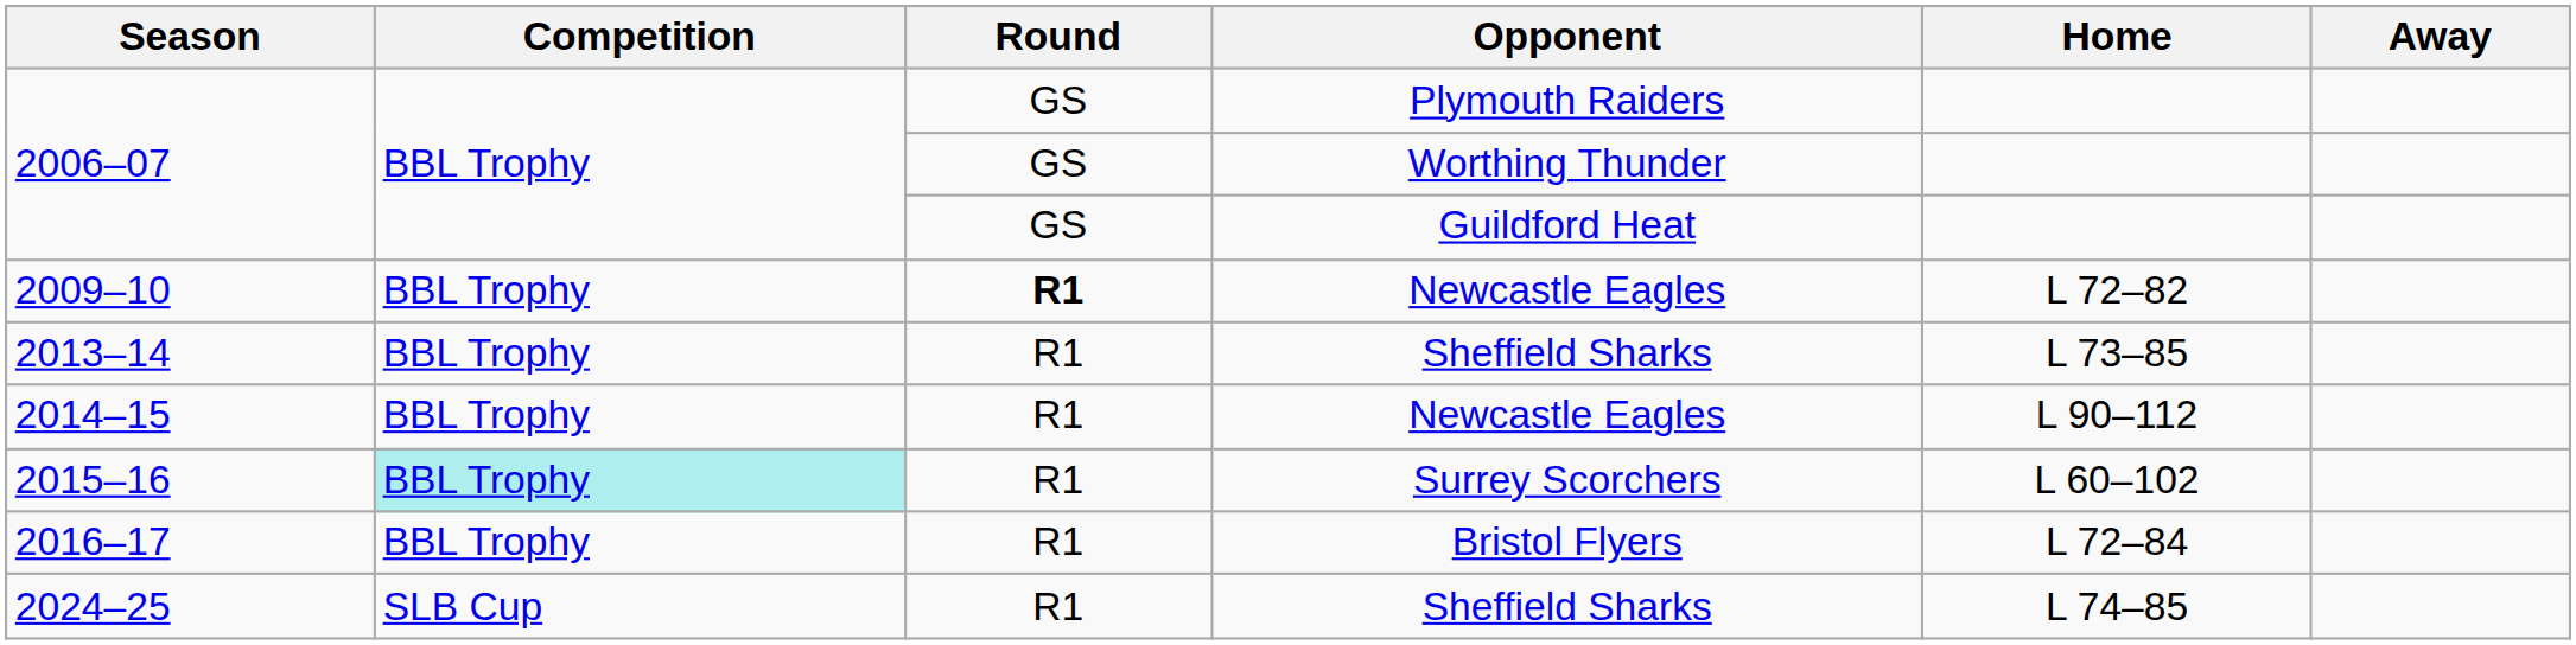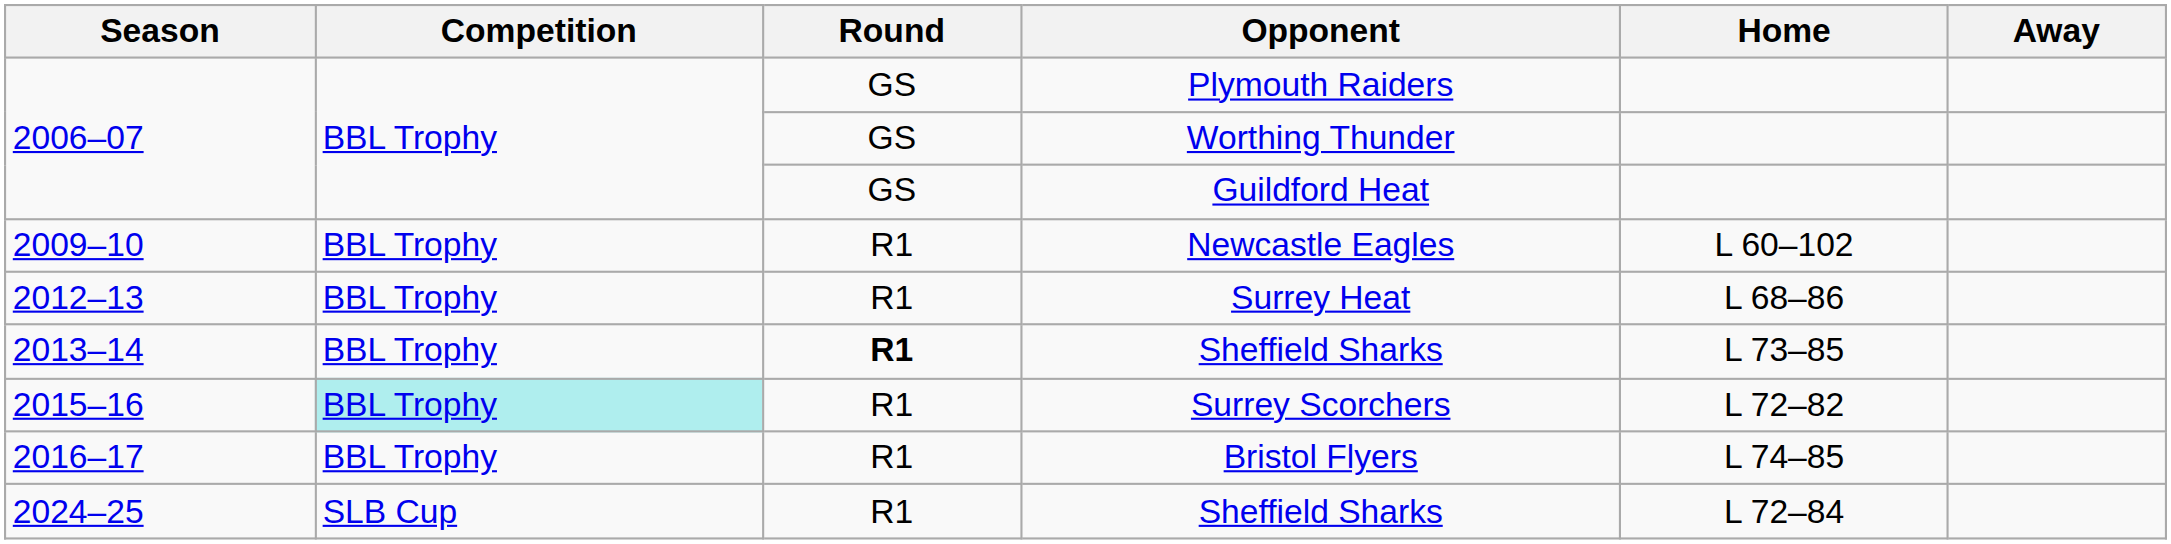2009–10 | Round: bold -> normal
2009–10 | Home: L 72–82 -> L 60–102
+ row: 2012–13 | BBL Trophy | R1 | Surrey Heat | L 68–86
2013–14 | Round: normal -> bold
- row: 2014–15 | BBL Trophy | R1 | Newcastle Eagles | L 90–112
2015–16 | Home: L 60–102 -> L 72–82
2016–17 | Home: L 72–84 -> L 74–85
2024–25 | Home: L 74–85 -> L 72–84
